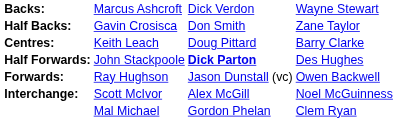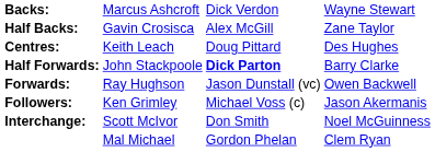Half Backs: | column 3: Don Smith -> Alex McGill
Centres: | column 4: Barry Clarke -> Des Hughes
Half Forwards: | column 4: Des Hughes -> Barry Clarke
+ row: Followers: | Ken Grimley | Michael Voss (c) | Jason Akermanis
Interchange: | column 3: Alex McGill -> Don Smith
